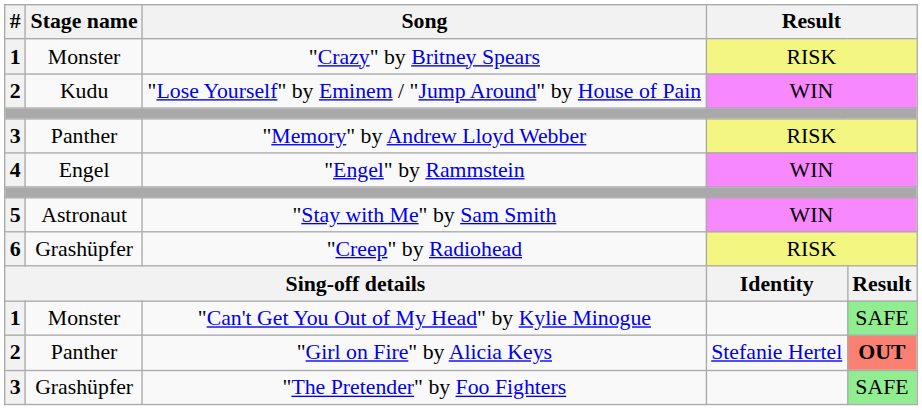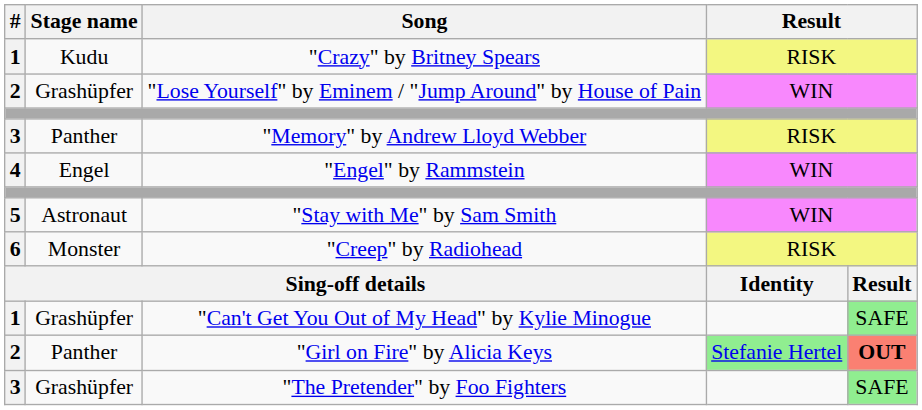"Crazy" by Britney Spears | Stage name: Monster -> Kudu
"Lose Yourself" by Eminem / "Jump Around" by House of Pain | Stage name: Kudu -> Grashüpfer
"Creep" by Radiohead | Stage name: Grashüpfer -> Monster
"Can't Get You Out of My Head" by Kylie Minogue | Stage name: Monster -> Grashüpfer
"Girl on Fire" by Alicia Keys | column 4: no background -> lightgreen background
